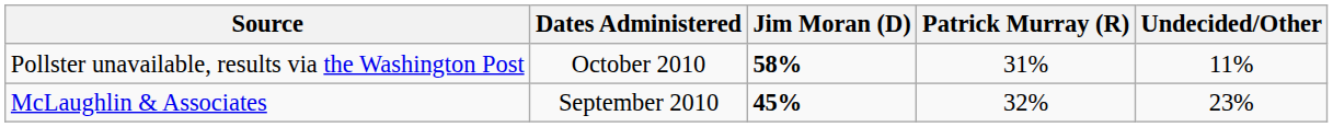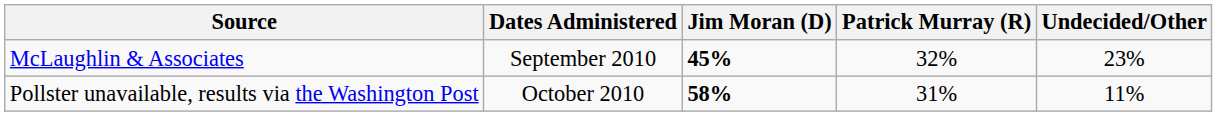rows swapped: Pollster unavailable, results via the Washington Post <-> McLaughlin & Associates
